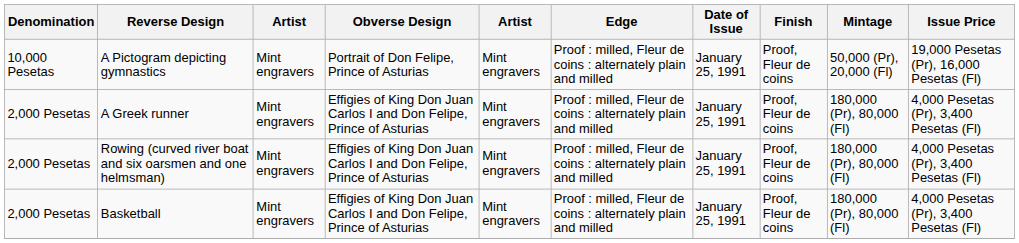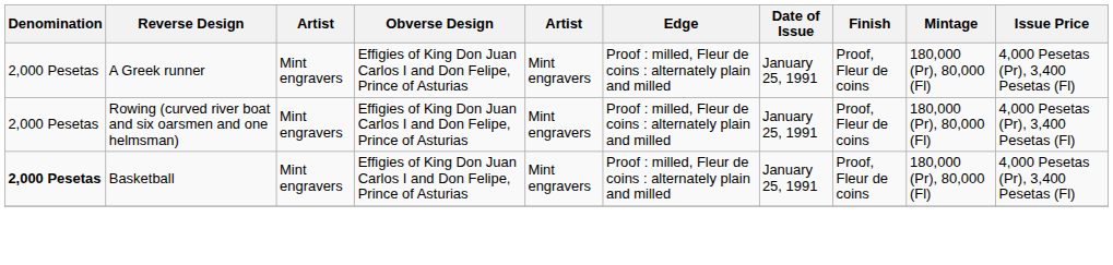- row: 10,000 Pesetas | A Pictogram depicting gymnastics | Mint engravers | Portrait of Don Felipe, Prince of Asturias | Mint engravers | Proof : milled, Fleur de coins : alternately plain and milled | January 25, 1991 | Proof, Fleur de coins | 50,000 (Pr), 20,000 (Fl) | 19,000 Pesetas (Pr), 16,000 Pesetas (Fl)
Basketball | Denomination: normal -> bold
